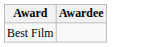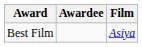+ column: Film | Asiya
